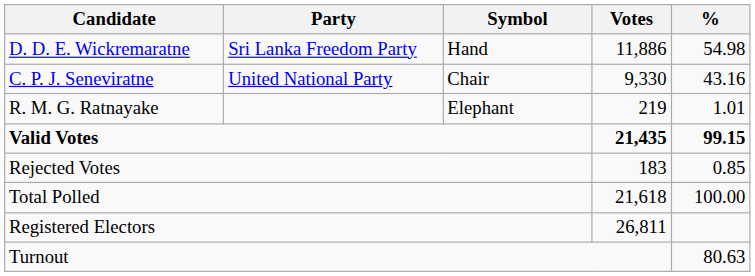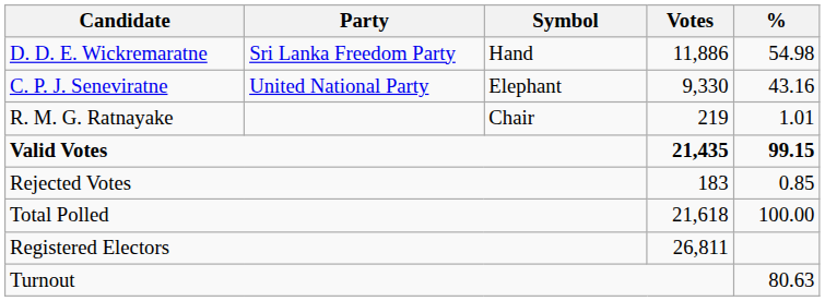C. P. J. Seneviratne | Symbol: Chair -> Elephant
R. M. G. Ratnayake | Symbol: Elephant -> Chair
